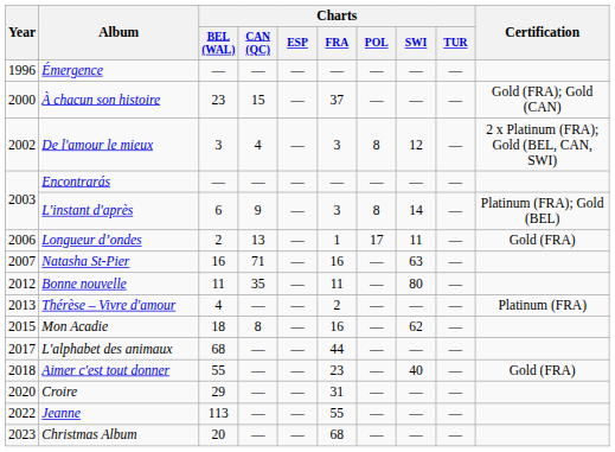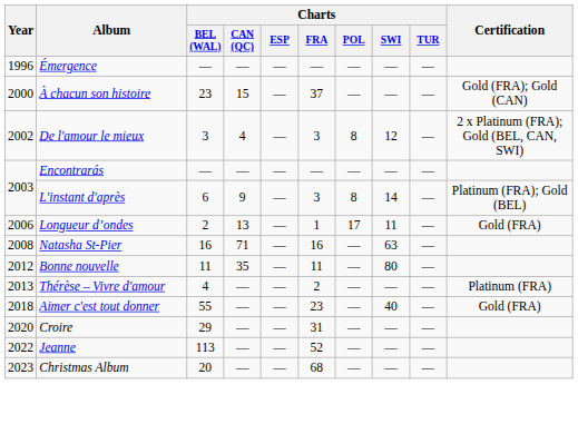Natasha St-Pier | Year: 2007 -> 2008
- row: 2015 | Mon Acadie | 18 | 8 | — | 16 | — | 62 | —
- row: 2017 | L'alphabet des animaux | 68 | — | — | 44 | — | — | —
Jeanne | Charts / FRA: 55 -> 52
